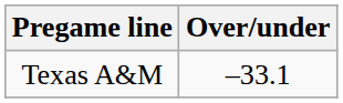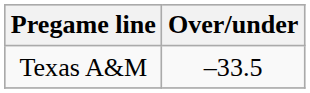Texas A&M | Over/under: –33.1 -> –33.5
